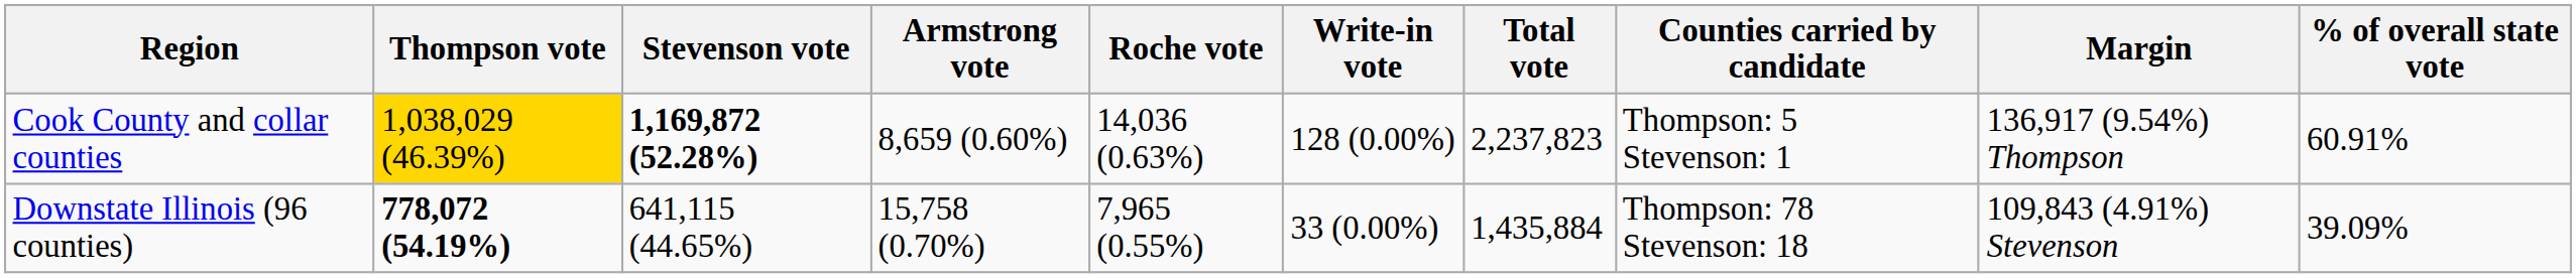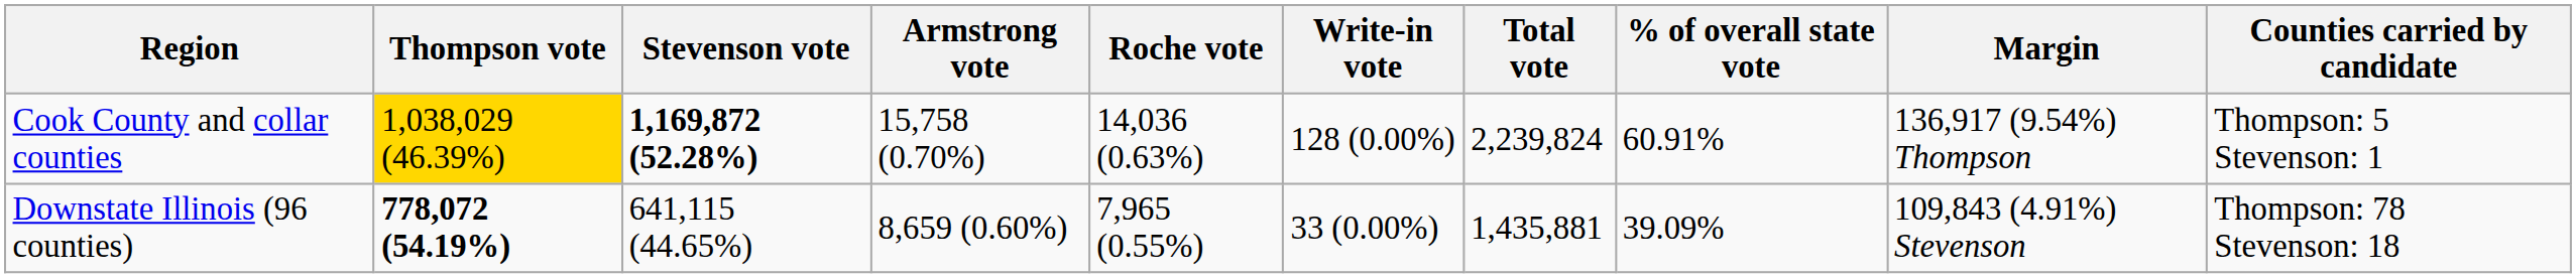columns swapped: % of overall state vote <-> Counties carried by candidate
Cook County and collar counties | Armstrong vote: 8,659 (0.60%) -> 15,758 (0.70%)
Cook County and collar counties | Total vote: 2,237,823 -> 2,239,824
Downstate Illinois (96 counties) | Armstrong vote: 15,758 (0.70%) -> 8,659 (0.60%)
Downstate Illinois (96 counties) | Total vote: 1,435,884 -> 1,435,881
